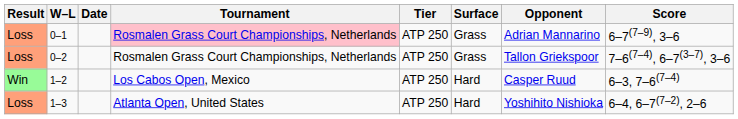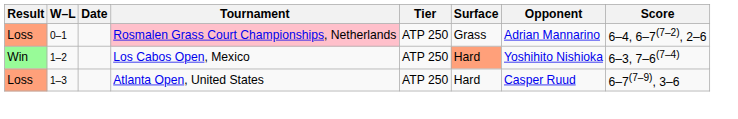0–1 | Score: 6–7(7–9), 3–6 -> 6–4, 6–7(7–2), 2–6
- row: Loss | 0–2 | Rosmalen Grass Court Championships, Netherlands | ATP 250 | Grass | Tallon Griekspoor | 7–6(7–4), 6–7(3–7), 3–6
1–2 | Surface: no background -> lightsalmon background
1–2 | Opponent: Casper Ruud -> Yoshihito Nishioka
1–3 | Opponent: Yoshihito Nishioka -> Casper Ruud
1–3 | Score: 6–4, 6–7(7–2), 2–6 -> 6–7(7–9), 3–6
